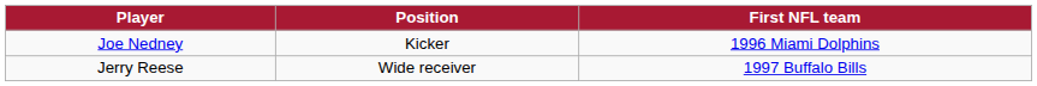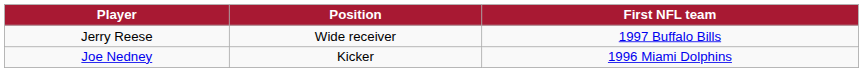rows swapped: Jerry Reese <-> Joe Nedney
